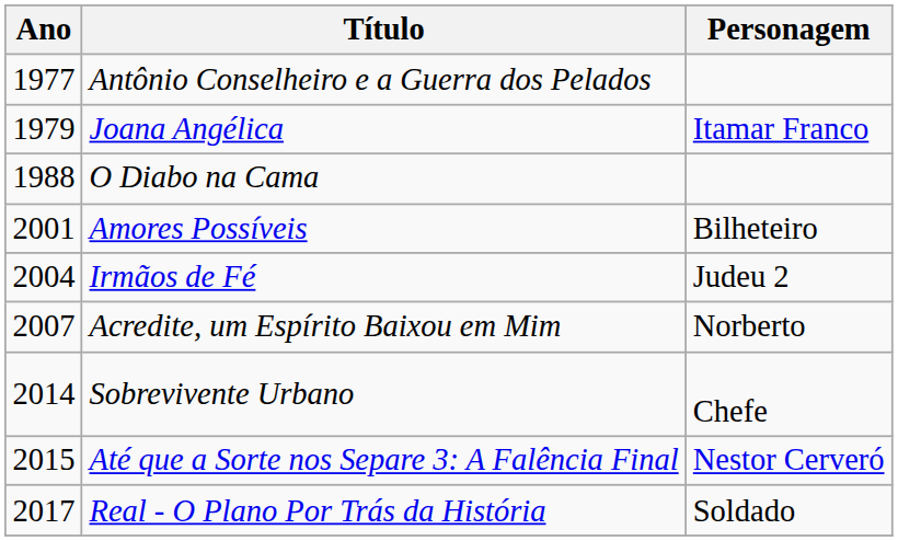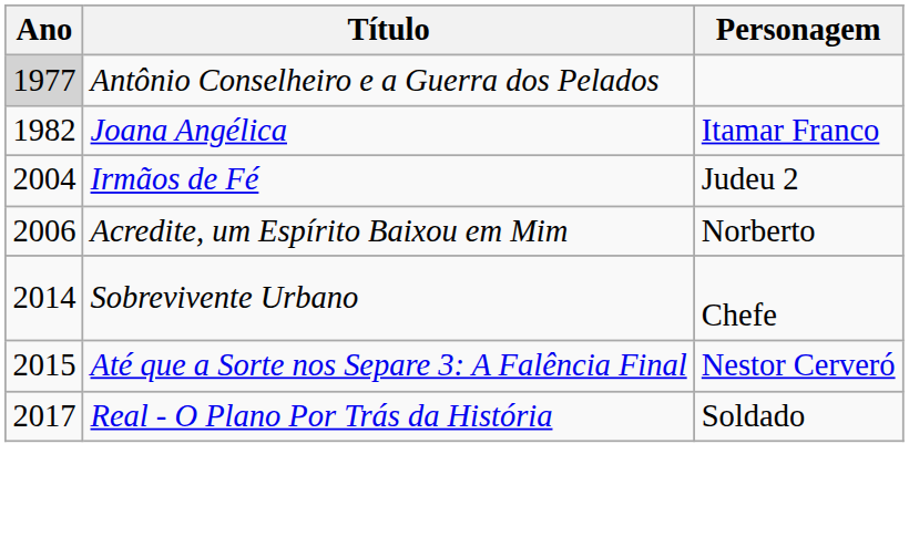Antônio Conselheiro e a Guerra dos Pelados | Ano: no background -> lightgrey background
Joana Angélica | Ano: 1979 -> 1982
- row: 1988 | O Diabo na Cama
- row: 2001 | Amores Possíveis | Bilheteiro
Acredite, um Espírito Baixou em Mim | Ano: 2007 -> 2006
